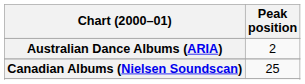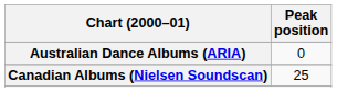Australian Dance Albums (ARIA) | Peak position: 2 -> 0
